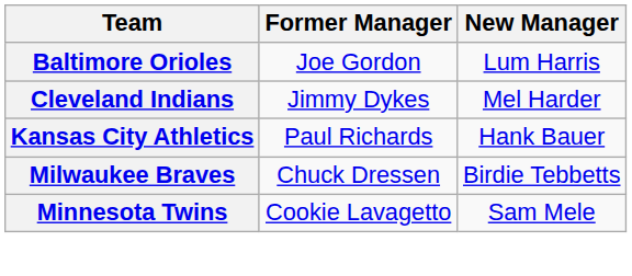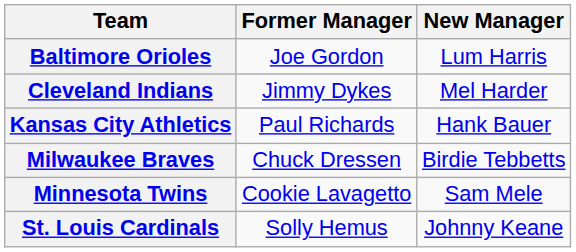+ row: St. Louis Cardinals | Solly Hemus | Johnny Keane
